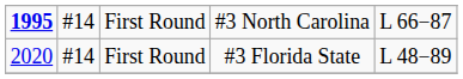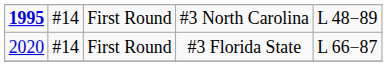#3 North Carolina | column 5: L 66−87 -> L 48−89
#3 Florida State | column 5: L 48−89 -> L 66−87
